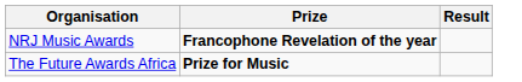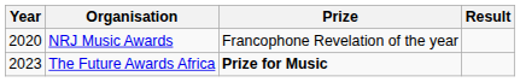+ column: Year | 2020 | 2023
NRJ Music Awards | Prize: bold -> normal
